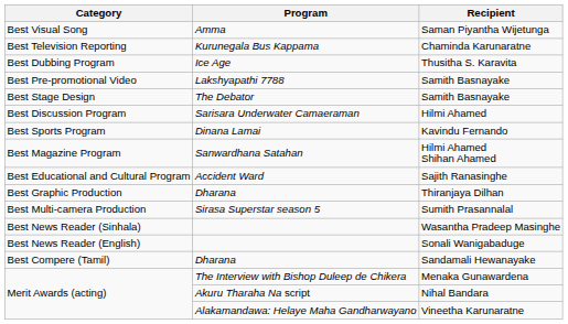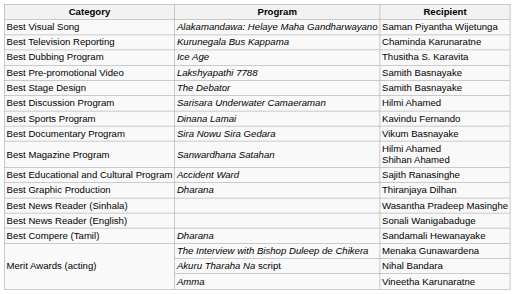Saman Piyantha Wijetunga | Program: Amma -> Alakamandawa: Helaye Maha Gandharwayano
+ row: Best Documentary Program | Sira Nowu Sira Gedara | Vikum Basnayake
- row: Best Multi-camera Production | Sirasa Superstar season 5 | Sumith Prasannalal
Vineetha Karunaratne | Program: Alakamandawa: Helaye Maha Gandharwayano -> Amma
